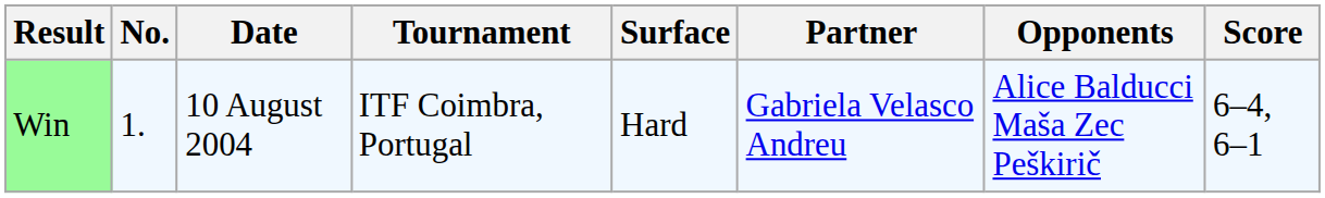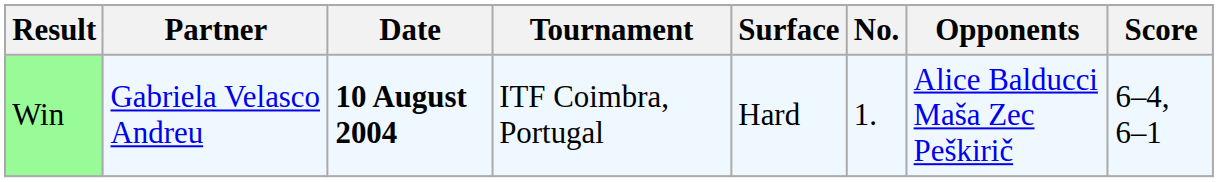columns swapped: No. <-> Partner
Win | Date: normal -> bold
